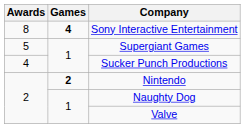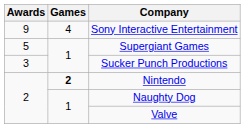Sony Interactive Entertainment | Awards: 8 -> 9
Sony Interactive Entertainment | Games: bold -> normal
Sucker Punch Productions | Awards: 4 -> 3
